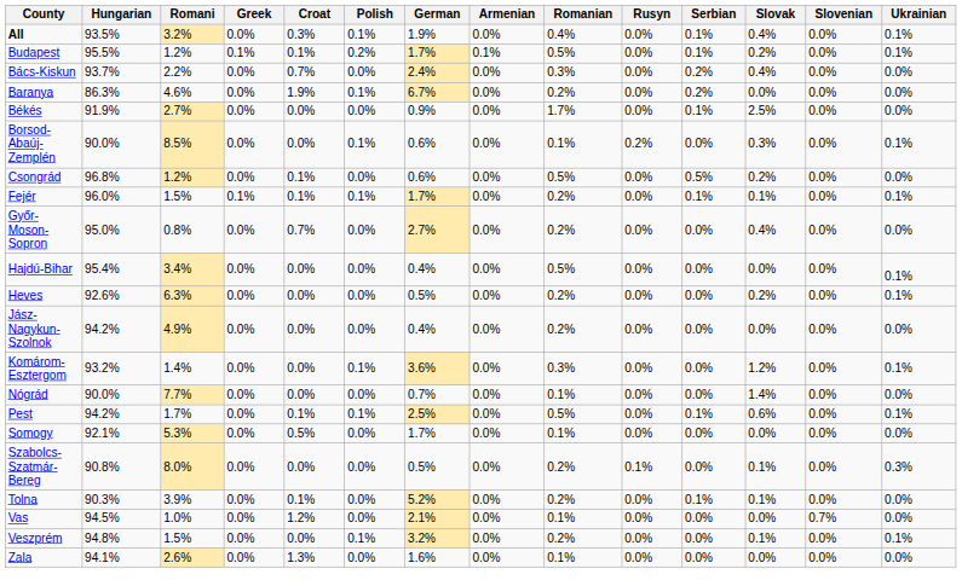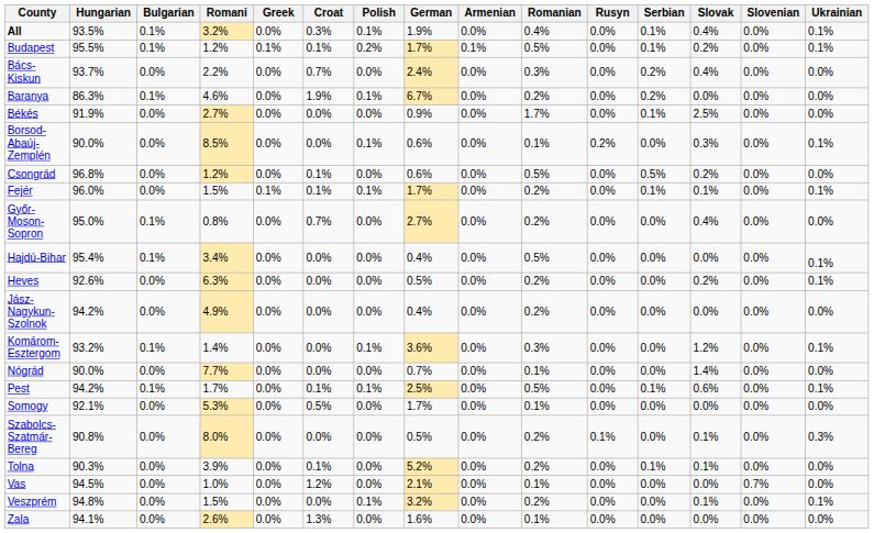+ column: Bulgarian | 0.1% | 0.1% | 0.0% | 0.1% | 0.0% | 0.0% | 0.0% | 0.0% | 0.1% | 0.1% | 0.0% | 0.0% | 0.1% | 0.0% | 0.1% | 0.0% | 0.0% | 0.0% | 0.0% | 0.0% | 0.0%
